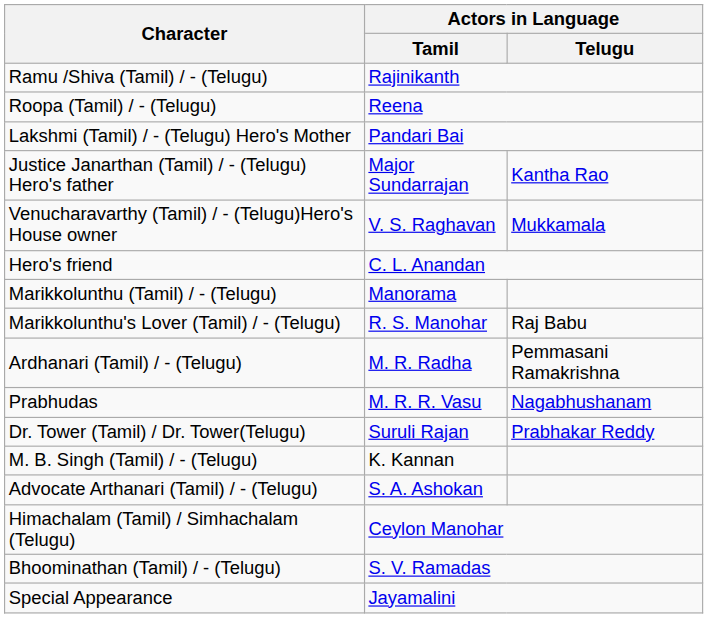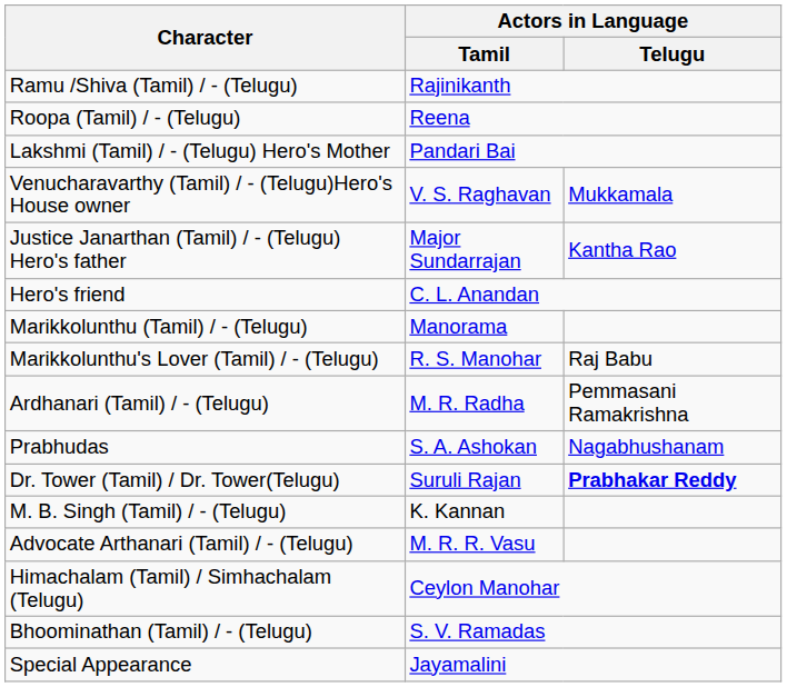rows swapped: Justice Janarthan (Tamil) / - (Telugu) Hero's father <-> Venucharavarthy (Tamil) / - (Telugu)Hero's House owner
Prabhudas | Actors in Language / Tamil: M. R. R. Vasu -> S. A. Ashokan
Dr. Tower (Tamil) / Dr. Tower(Telugu) | Actors in Language / Telugu: normal -> bold
Advocate Arthanari (Tamil) / - (Telugu) | Actors in Language / Tamil: S. A. Ashokan -> M. R. R. Vasu
